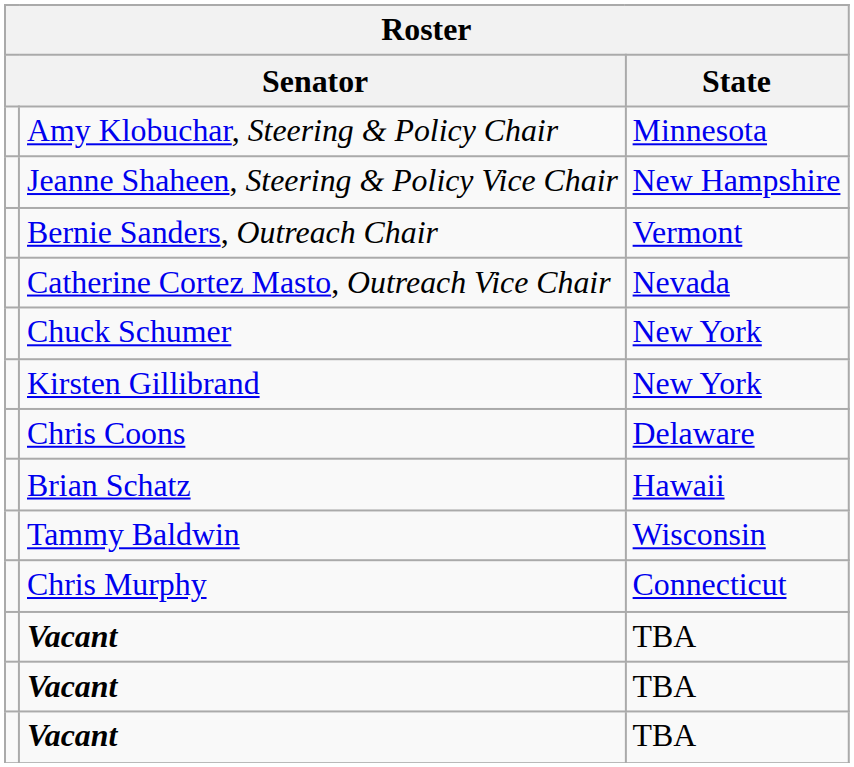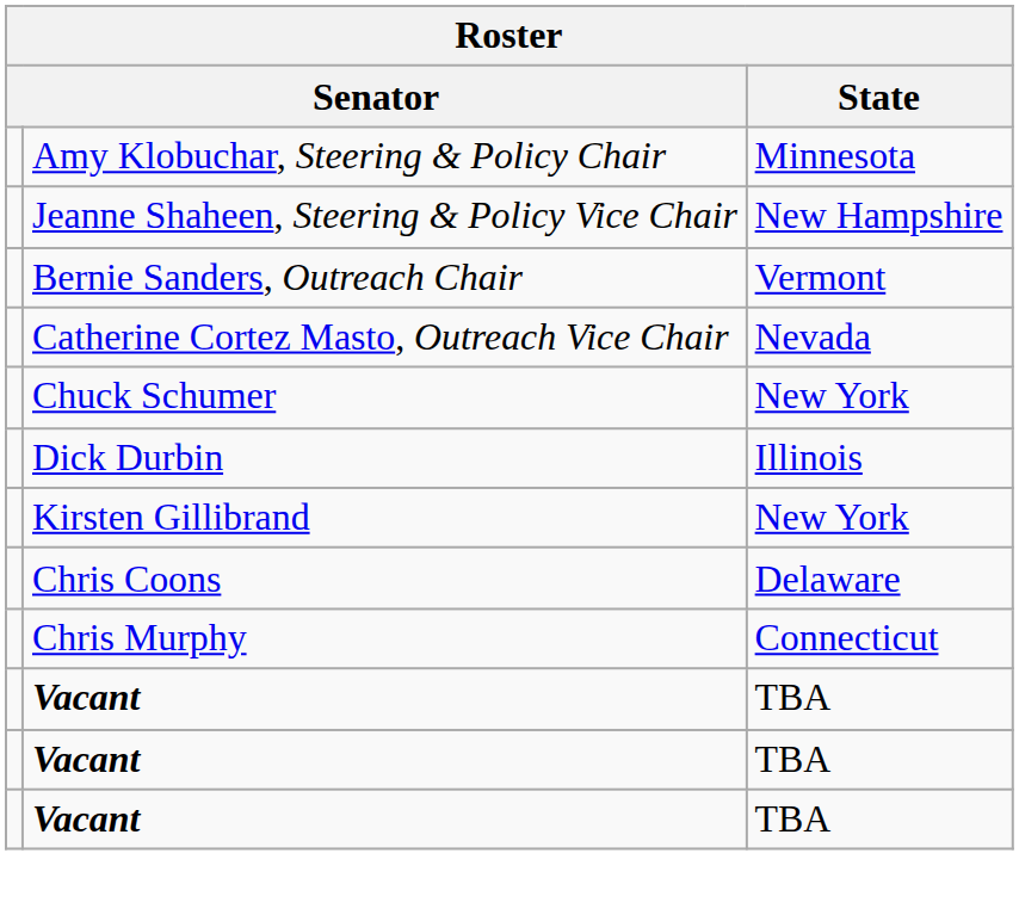+ row: Dick Durbin | Illinois
- row: Brian Schatz | Hawaii
- row: Tammy Baldwin | Wisconsin
